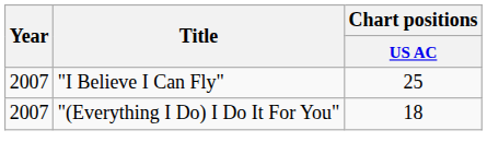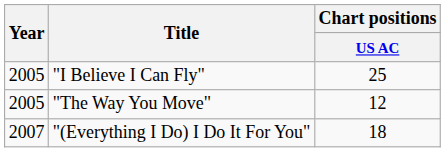"I Believe I Can Fly" | Year: 2007 -> 2005
+ row: 2005 | "The Way You Move" | 12
